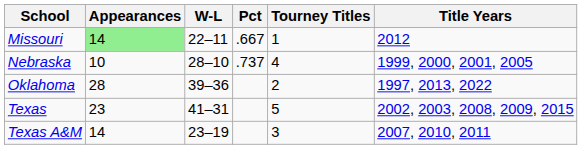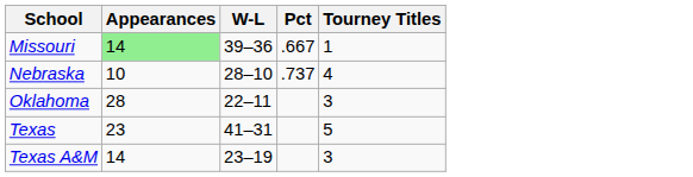- column: Title Years | 2012 | 1999, 2000, 2001, 2005 | 1997, 2013, 2022 | 2002, 2003, 2008, 2009, 2015 | 2007, 2010, 2011
Missouri | W-L: 22–11 -> 39–36
Oklahoma | W-L: 39–36 -> 22–11
Oklahoma | Tourney Titles: 2 -> 3
